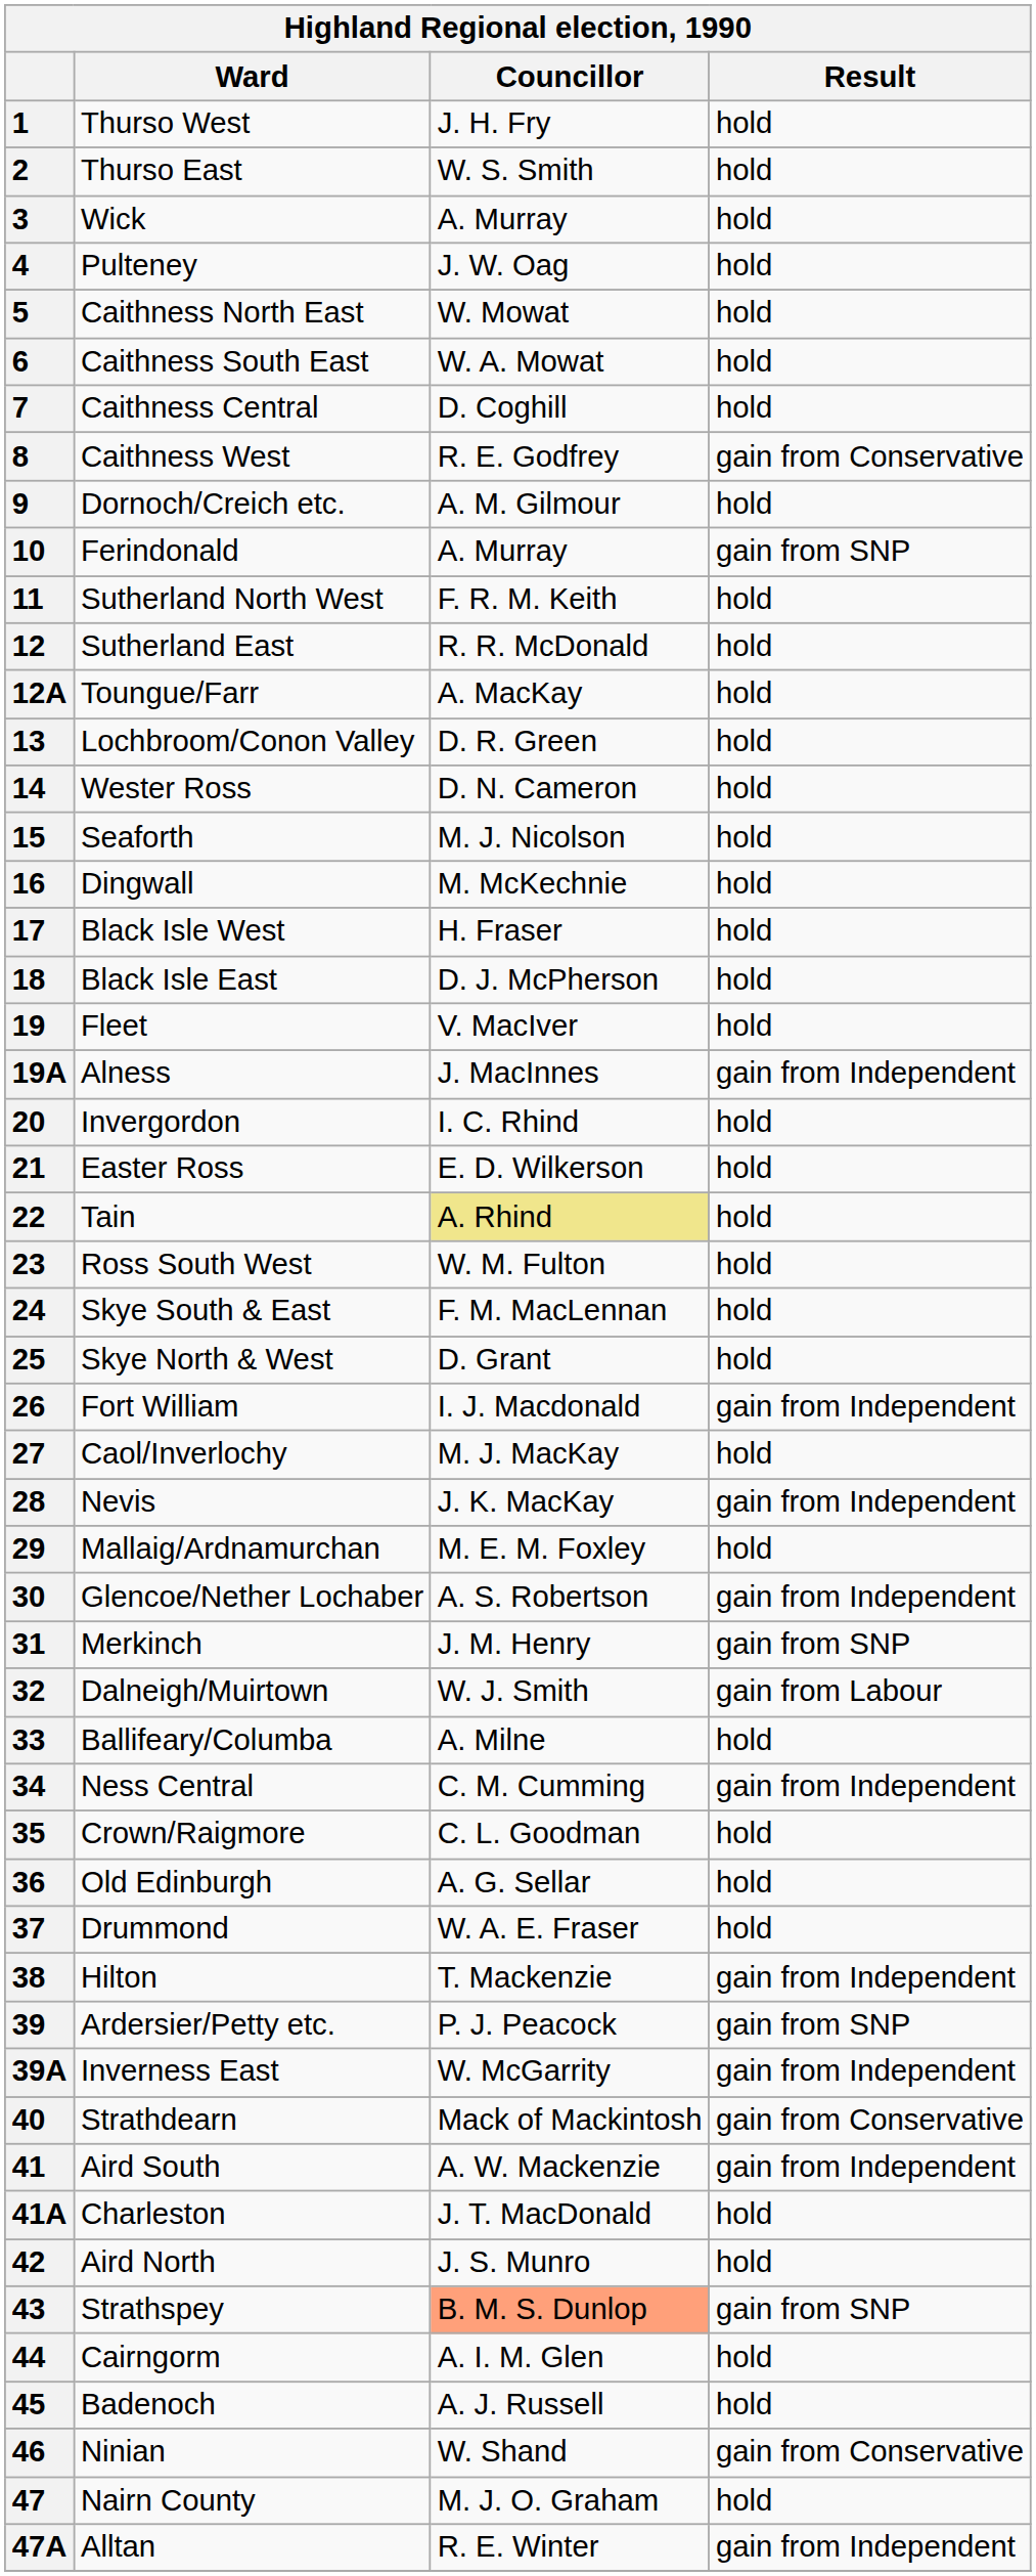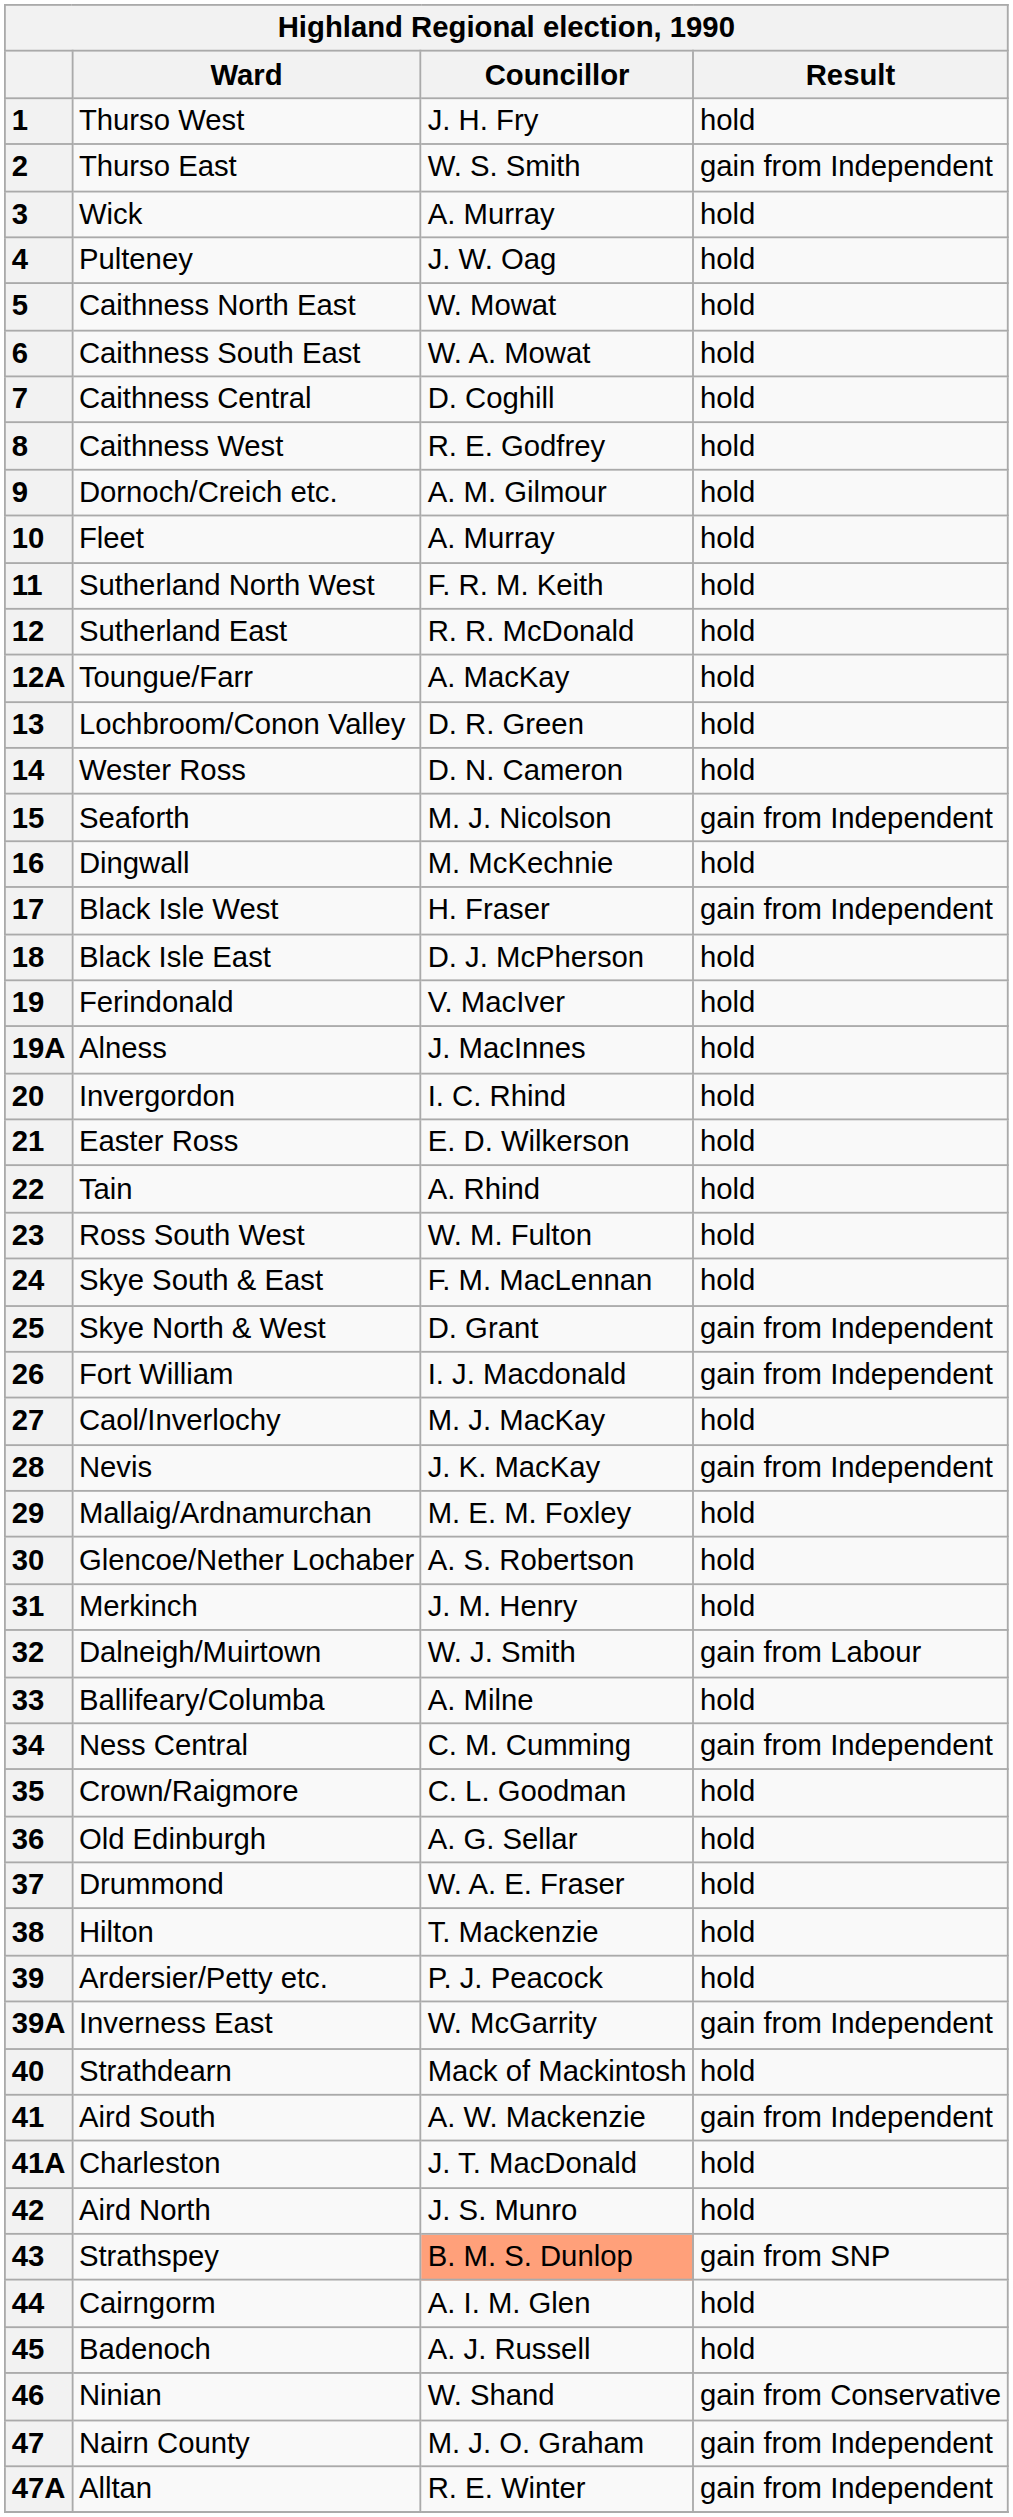2 | column 4: hold -> gain from Independent
8 | column 4: gain from Conservative -> hold
10 | Ward: Ferindonald -> Fleet
10 | column 4: gain from SNP -> hold
15 | column 4: hold -> gain from Independent
17 | column 4: hold -> gain from Independent
19 | Ward: Fleet -> Ferindonald
19A | column 4: gain from Independent -> hold
22 | Councillor: khaki background -> no background
25 | column 4: hold -> gain from Independent
30 | column 4: gain from Independent -> hold
31 | column 4: gain from SNP -> hold
38 | column 4: gain from Independent -> hold
39 | column 4: gain from SNP -> hold
40 | column 4: gain from Conservative -> hold
47 | column 4: hold -> gain from Independent
